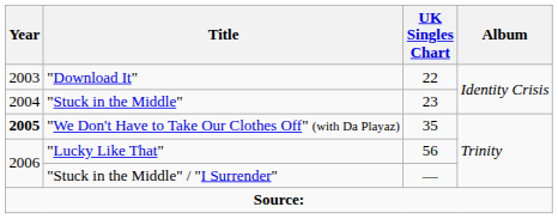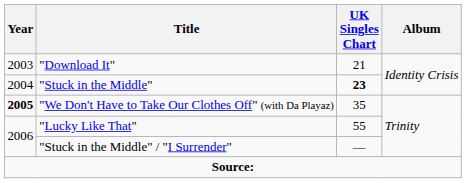"Download It" | UK Singles Chart: 22 -> 21
"Stuck in the Middle" | UK Singles Chart: normal -> bold
"Lucky Like That" | UK Singles Chart: 56 -> 55
